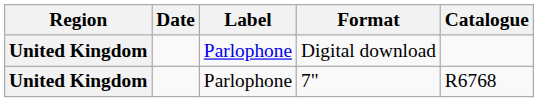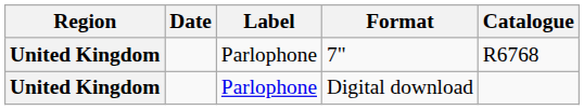rows swapped: Digital download <-> 7"
